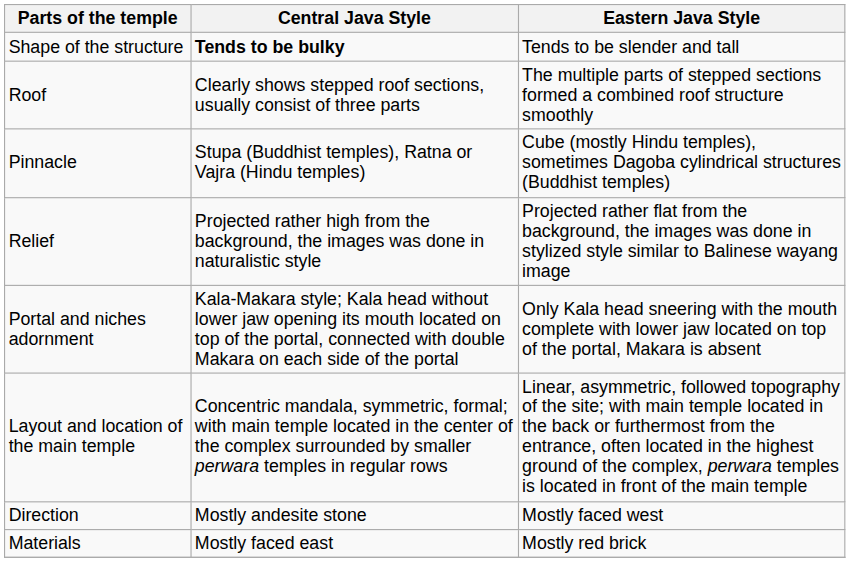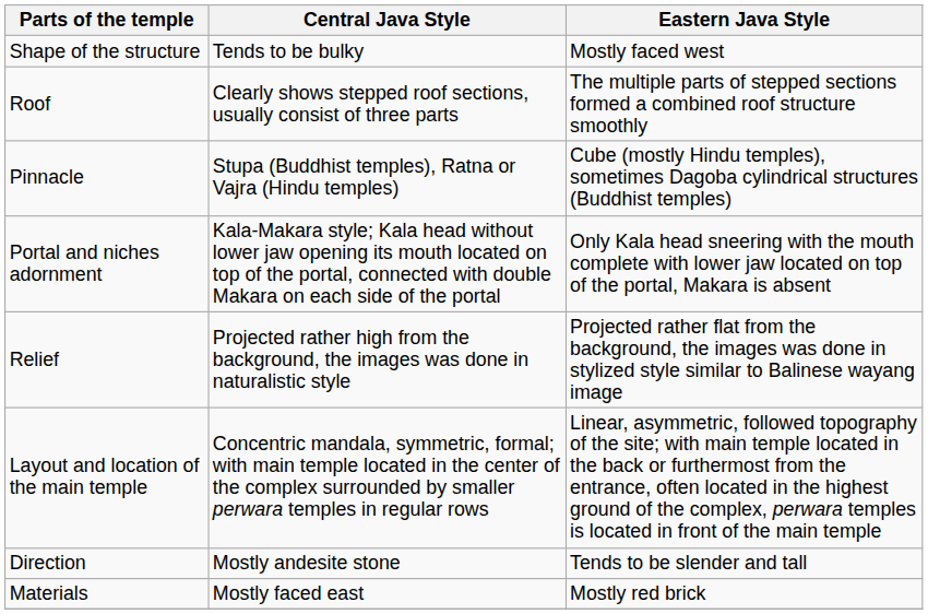Shape of the structure | Central Java Style: bold -> normal
Shape of the structure | Eastern Java Style: Tends to be slender and tall -> Mostly faced west
rows swapped: Portal and niches adornment <-> Relief
Direction | Eastern Java Style: Mostly faced west -> Tends to be slender and tall
